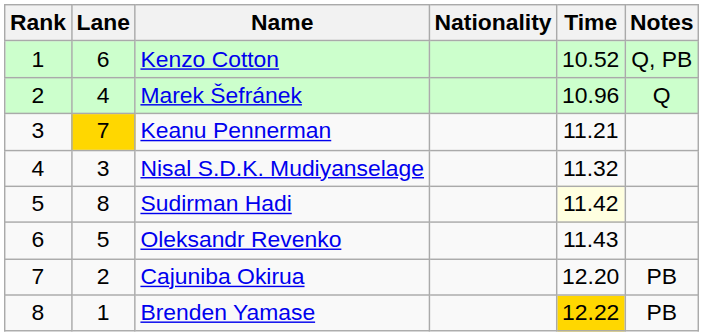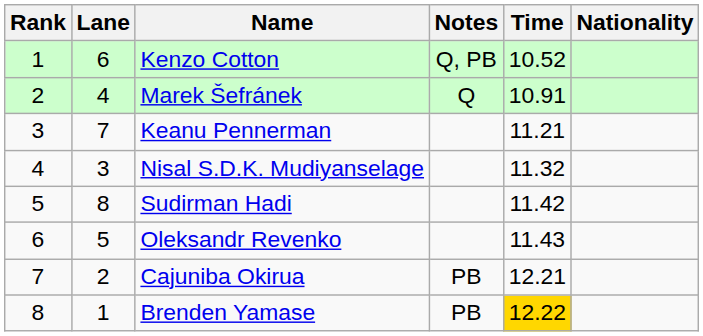columns swapped: Nationality <-> Notes
Marek Šefránek | Time: 10.96 -> 10.91
Keanu Pennerman | Lane: gold background -> no background
Sudirman Hadi | Time: lightyellow background -> no background
Cajuniba Okirua | Time: 12.20 -> 12.21
